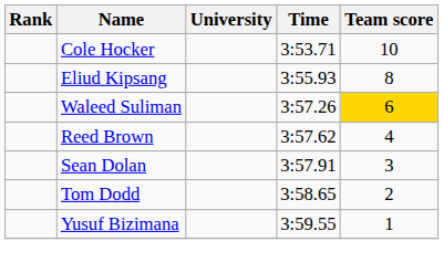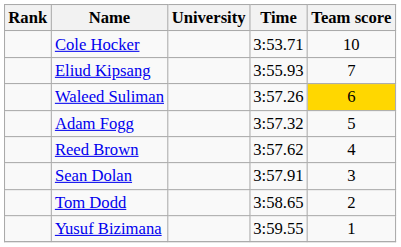Eliud Kipsang | Team score: 8 -> 7
+ row: Adam Fogg | 3:57.32 | 5
